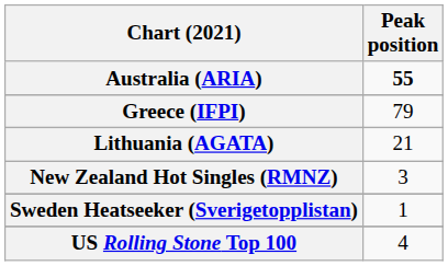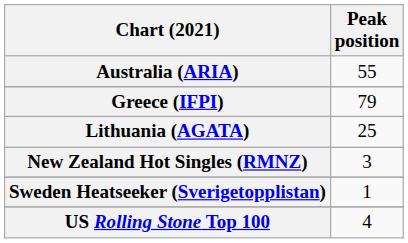Australia (ARIA) | Peak position: bold -> normal
Lithuania (AGATA) | Peak position: 21 -> 25
